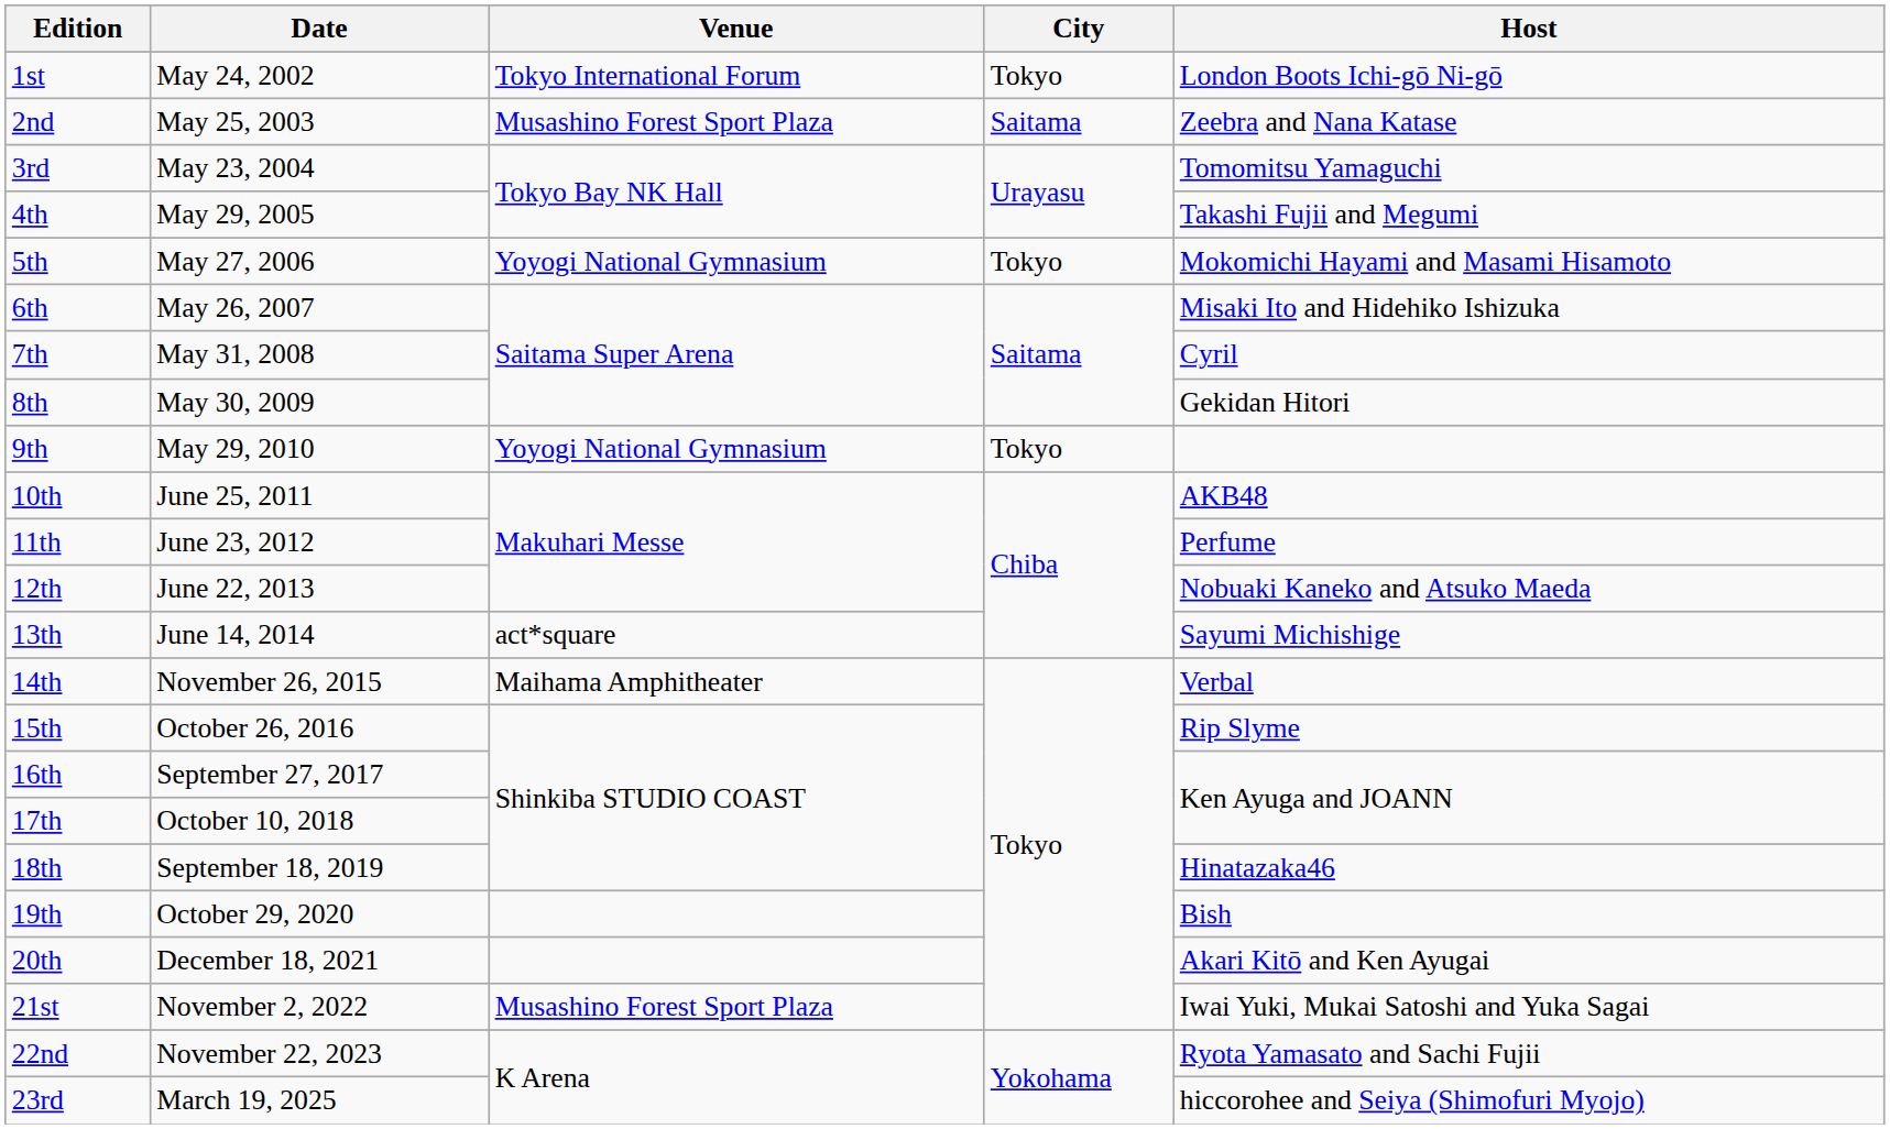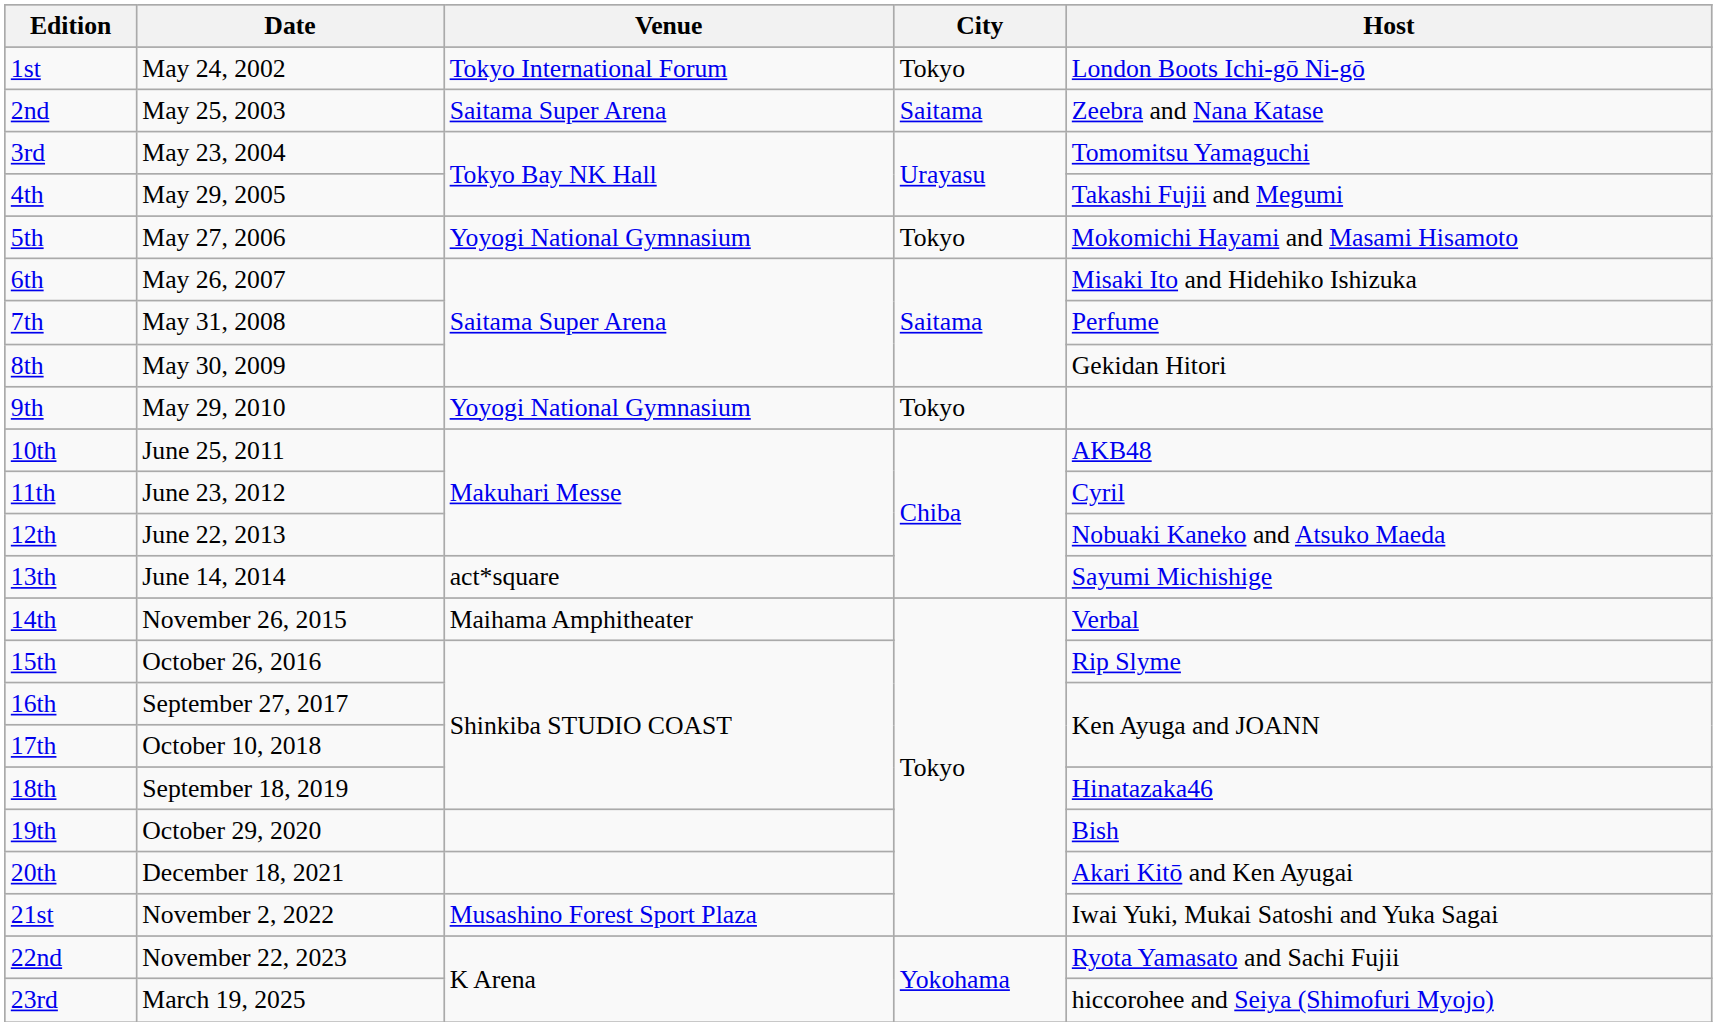2nd | Venue: Musashino Forest Sport Plaza -> Saitama Super Arena
7th | Host: Cyril -> Perfume
11th | Host: Perfume -> Cyril
